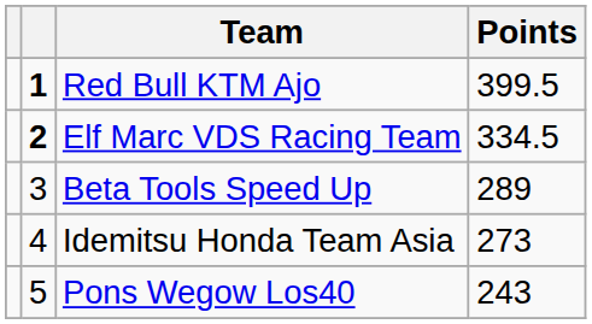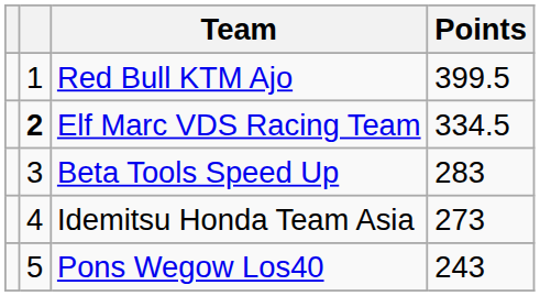Red Bull KTM Ajo | column 2: bold -> normal
Beta Tools Speed Up | Points: 289 -> 283
